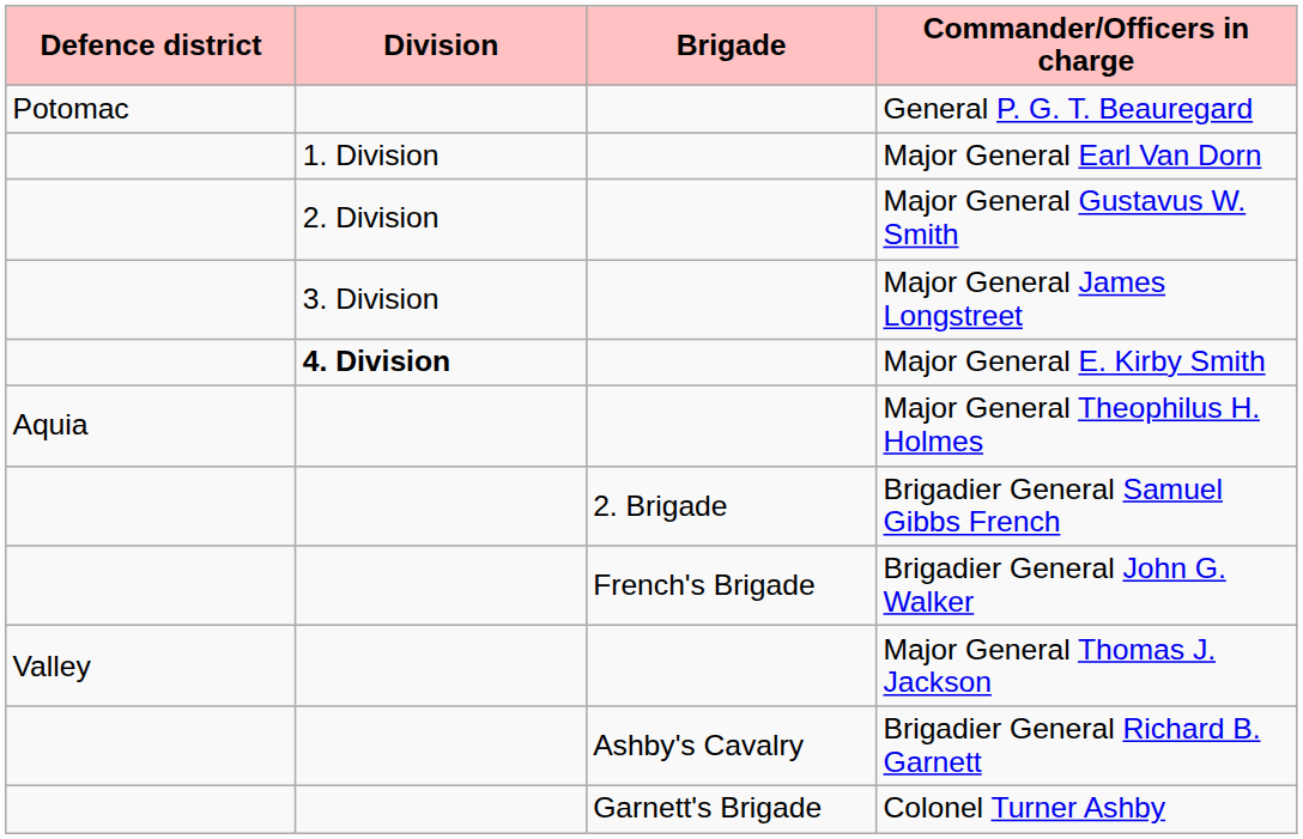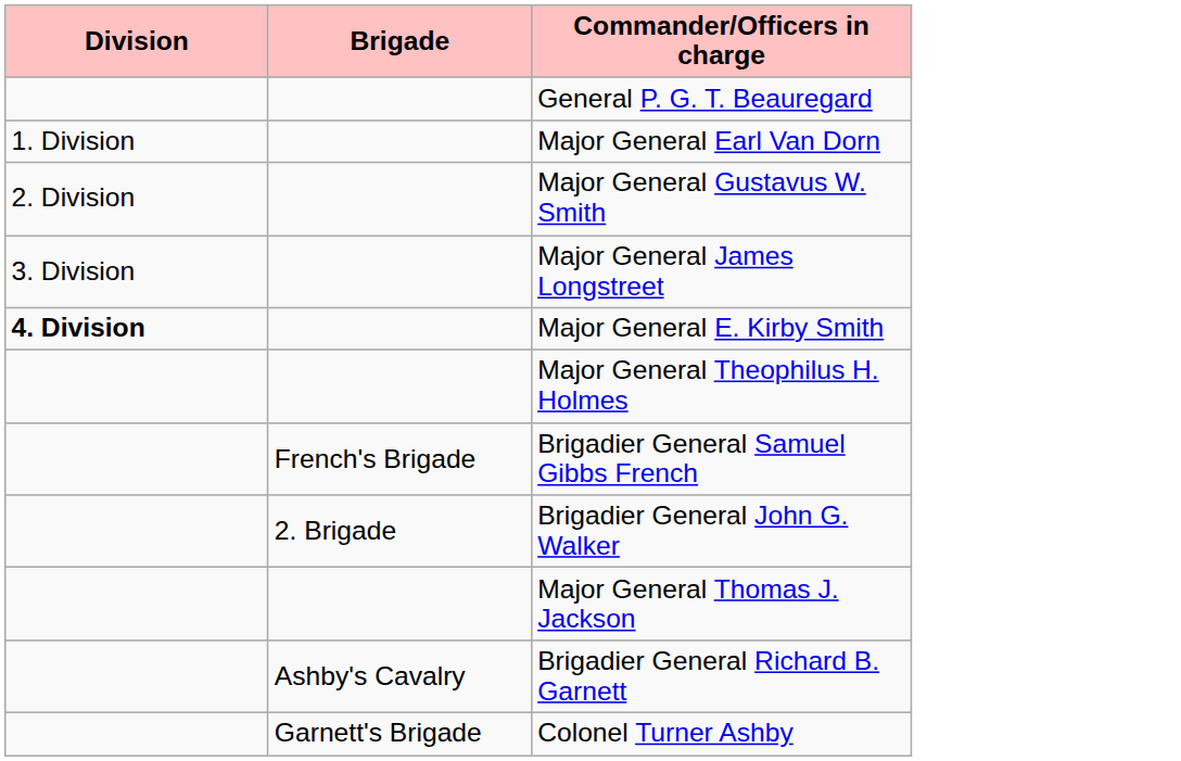- column: Defence district | Potomac | Aquia | Valley
Brigadier General Samuel Gibbs French | Brigade: 2. Brigade -> French's Brigade
Brigadier General John G. Walker | Brigade: French's Brigade -> 2. Brigade
